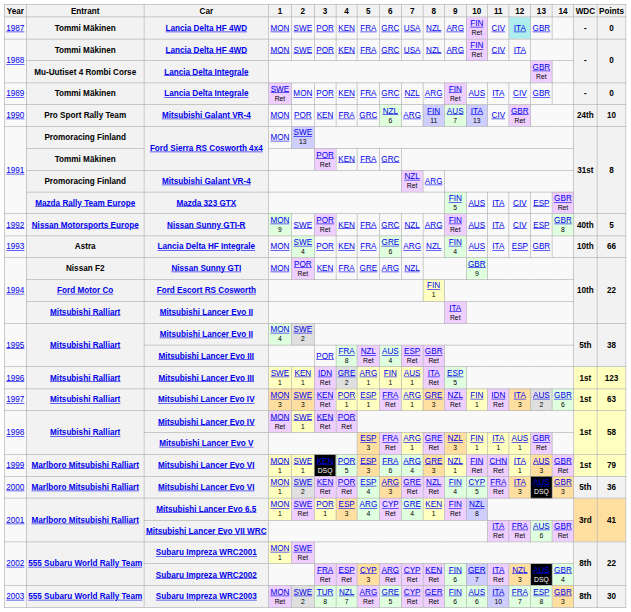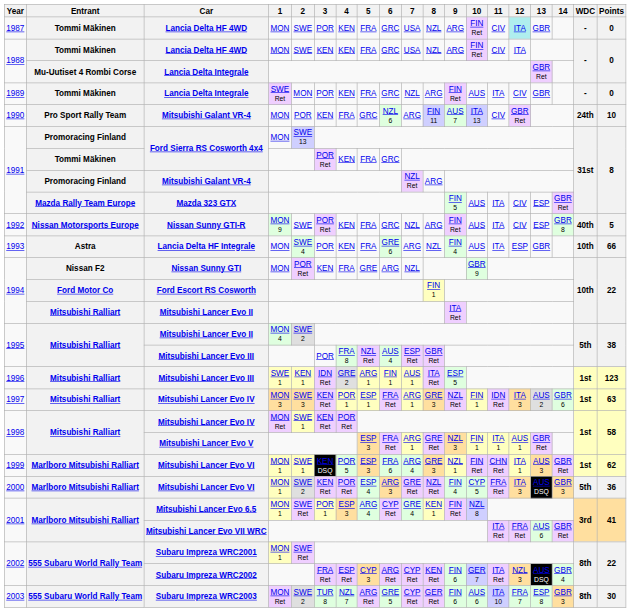1988 / Lancia Delta HF 4WD | 3: POR -> KEN
1999 / Mitsubishi Lancer Evo VI | Points: 79 -> 62
